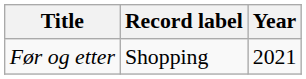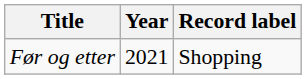columns swapped: Year <-> Record label
